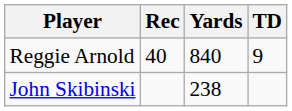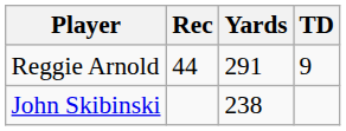Reggie Arnold | Rec: 40 -> 44
Reggie Arnold | Yards: 840 -> 291
